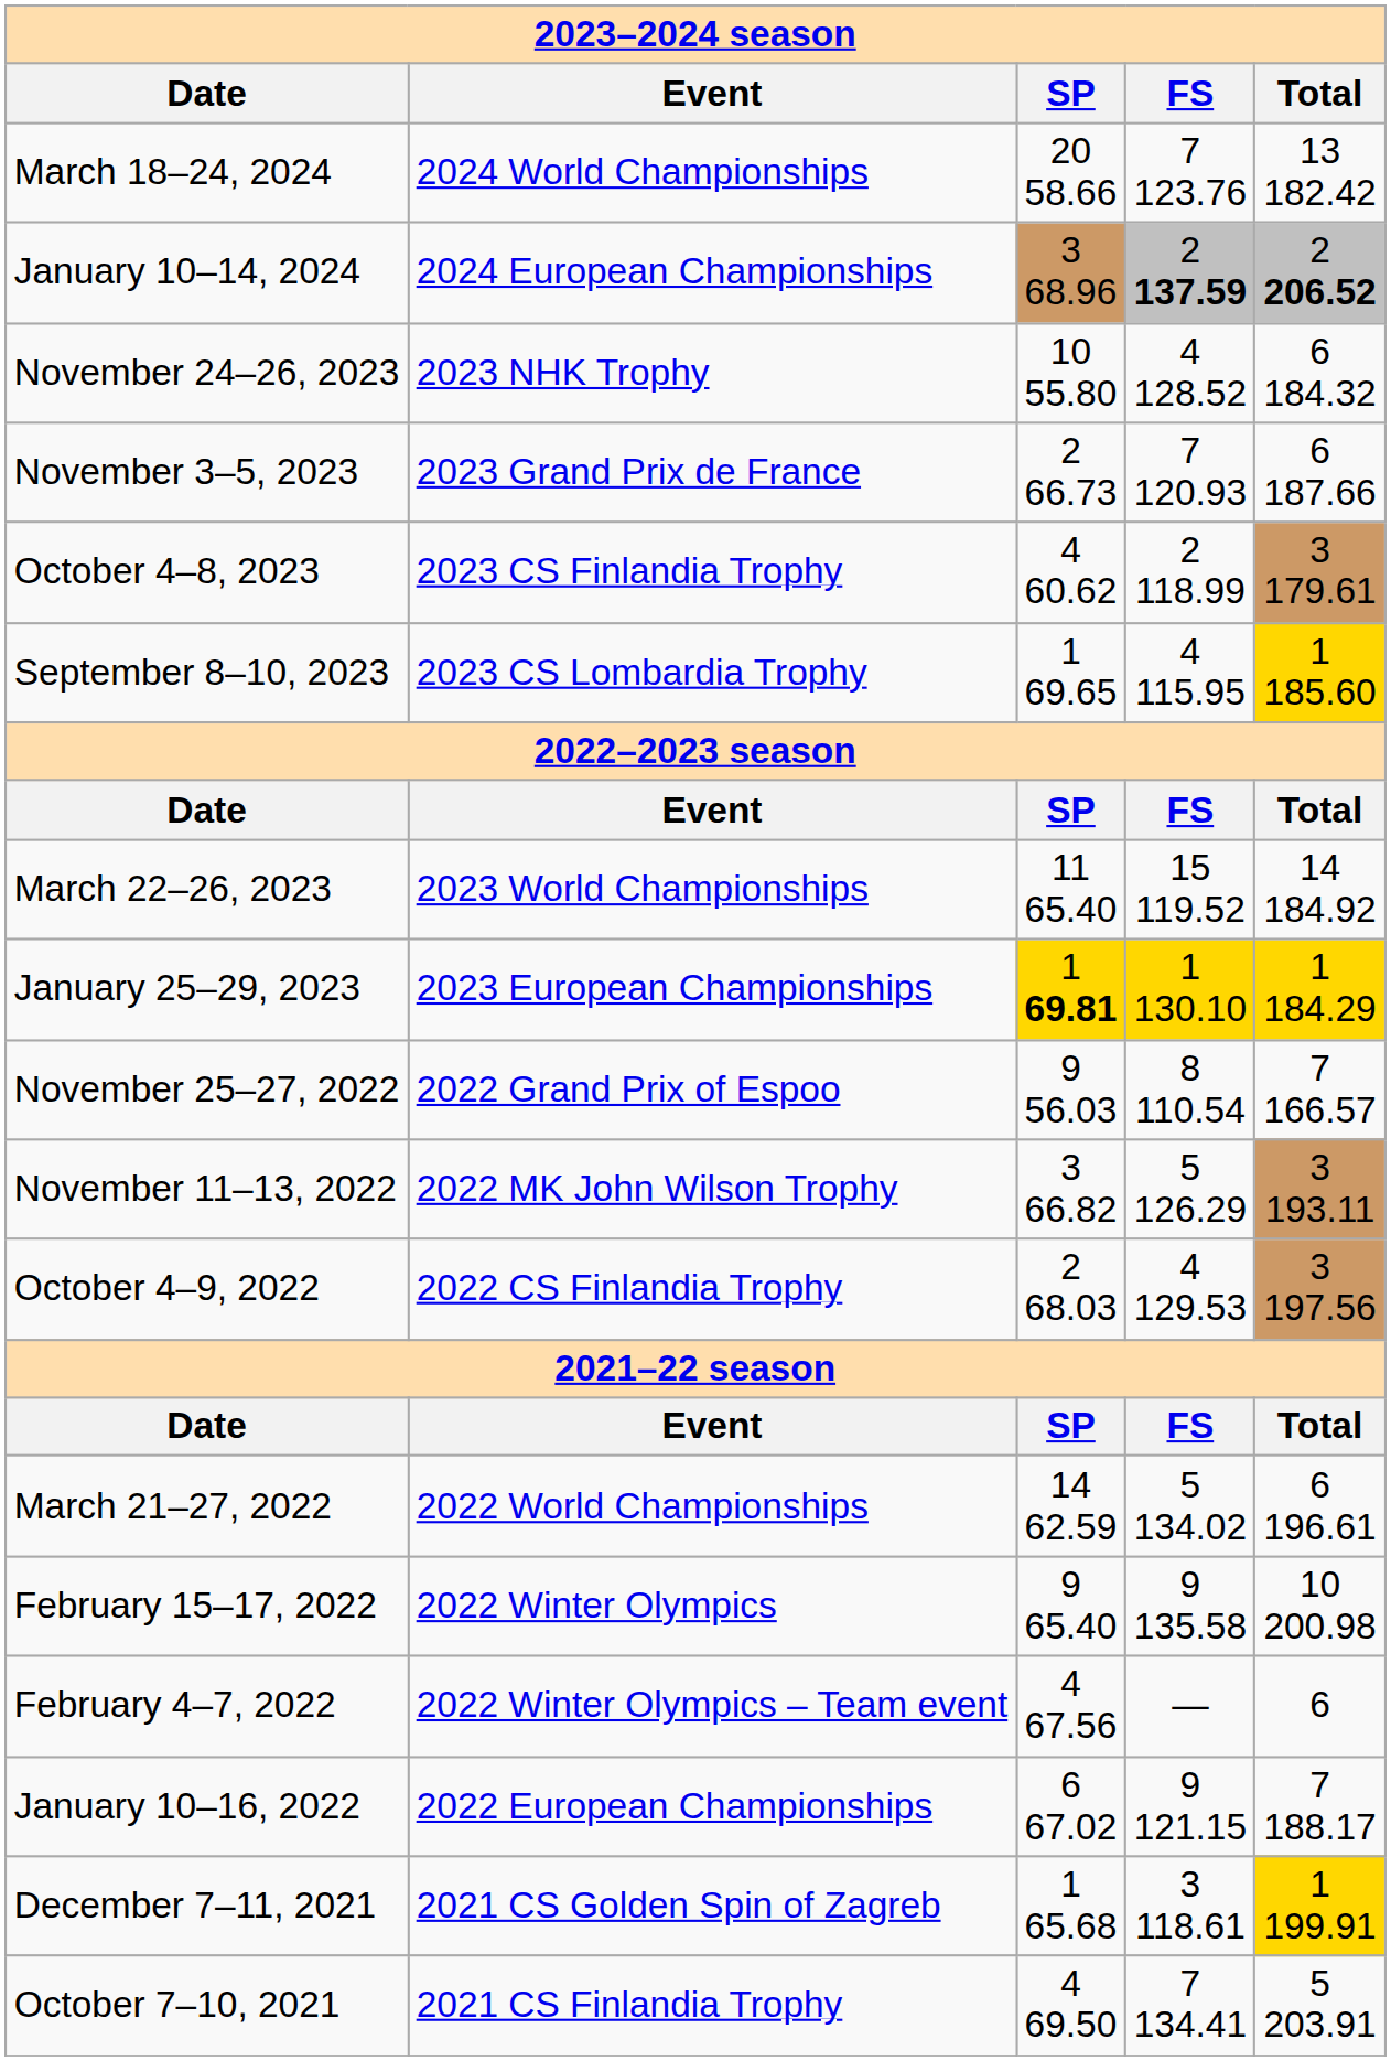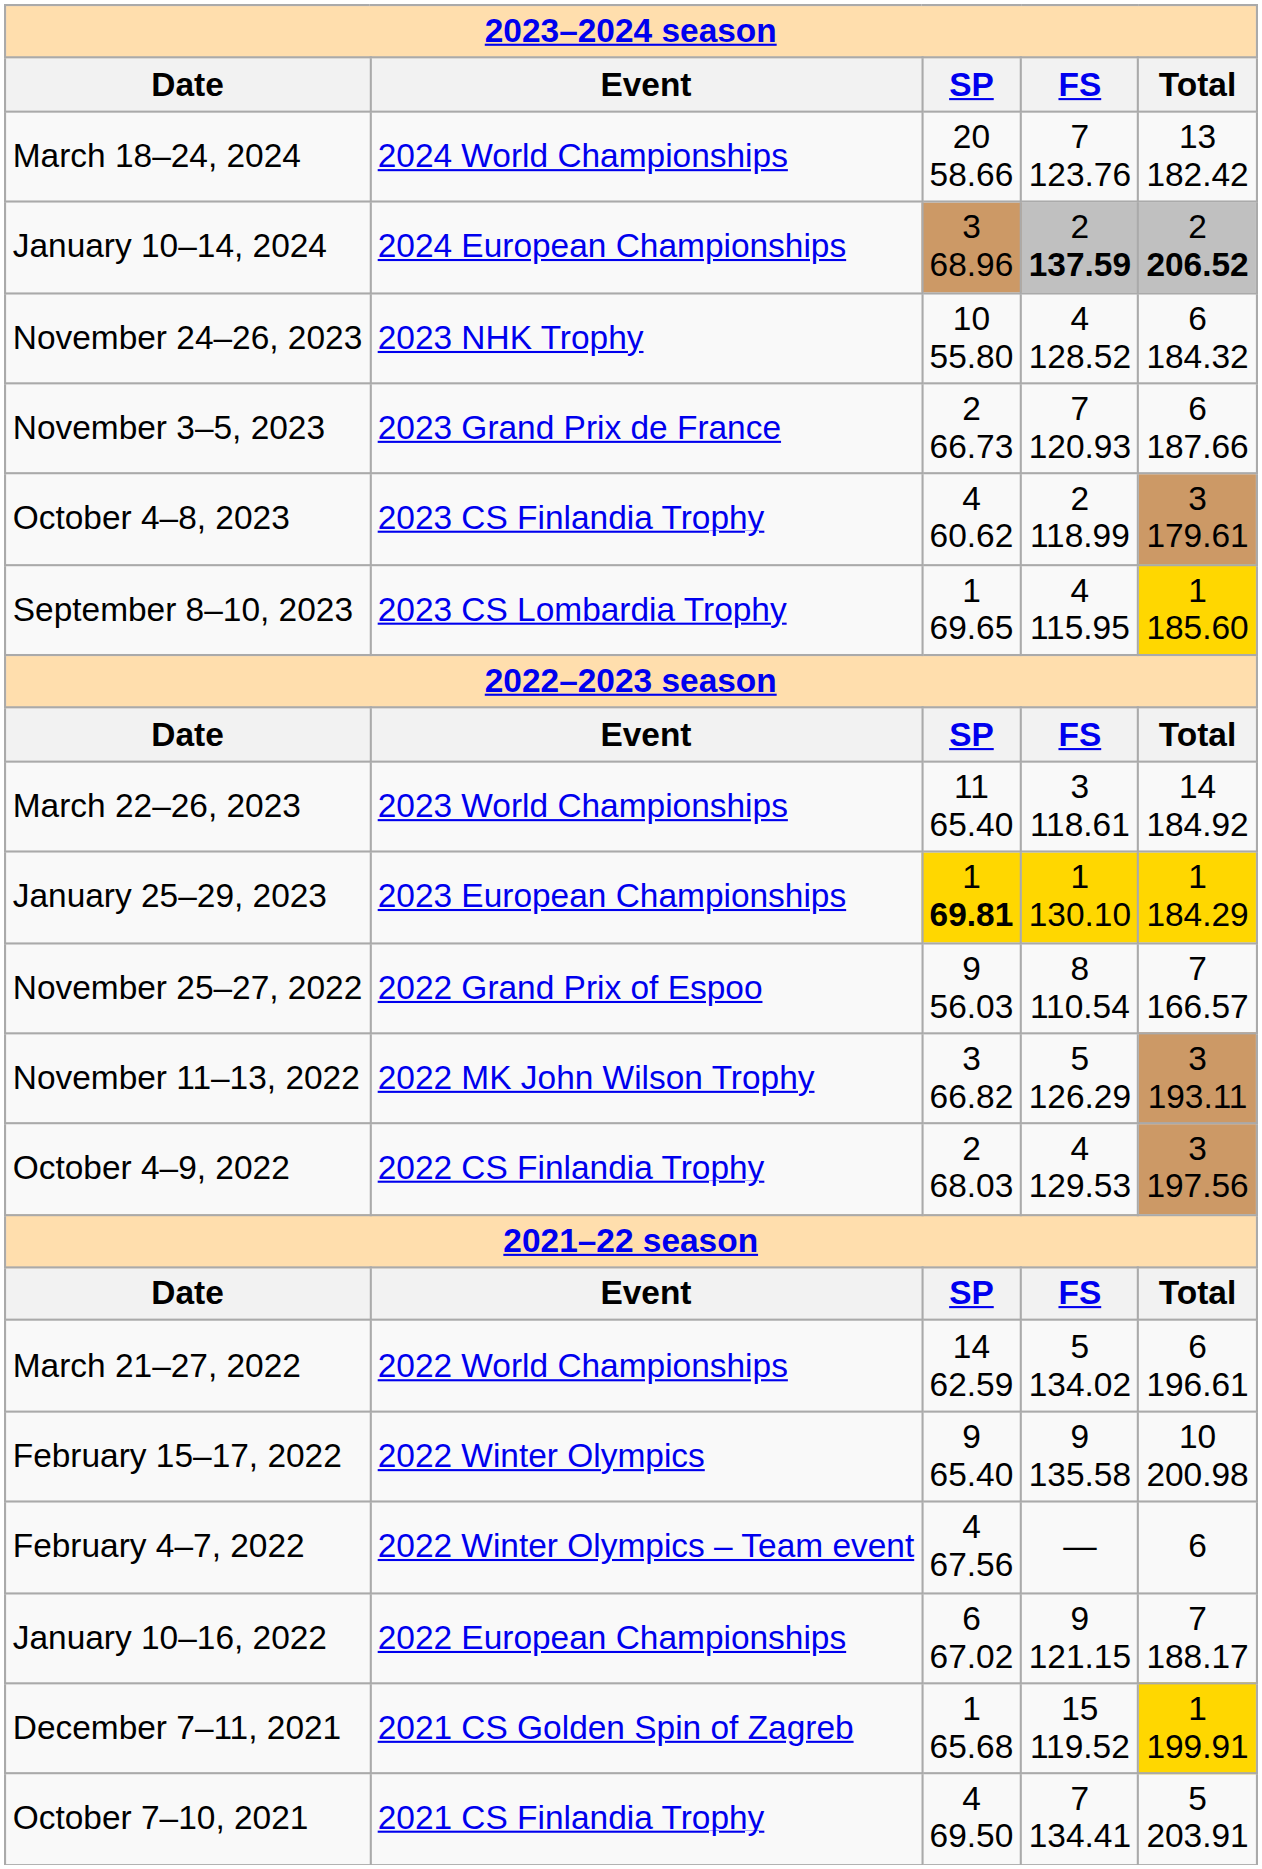March 22–26, 2023 | column 4: 15 119.52 -> 3 118.61
December 7–11, 2021 | column 4: 3 118.61 -> 15 119.52
